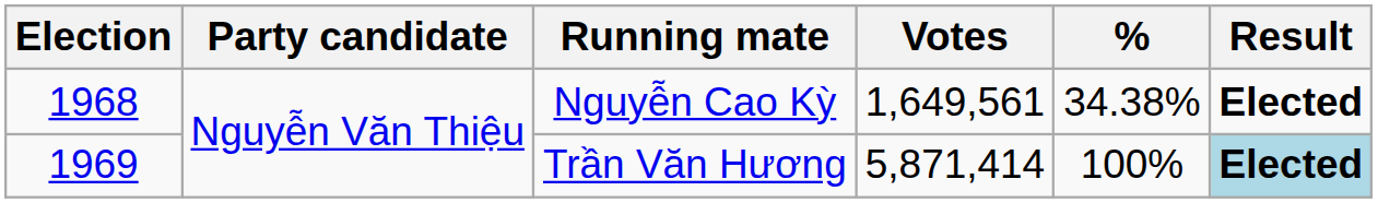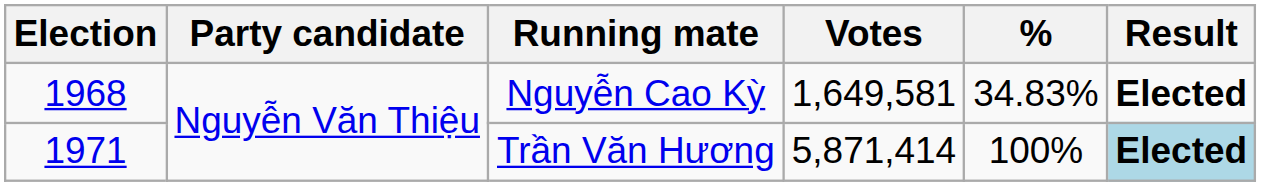Nguyễn Cao Kỳ | Votes: 1,649,561 -> 1,649,581
Nguyễn Cao Kỳ | %: 34.38% -> 34.83%
Trần Văn Hương | Election: 1969 -> 1971
